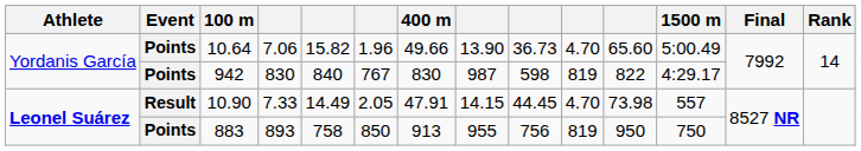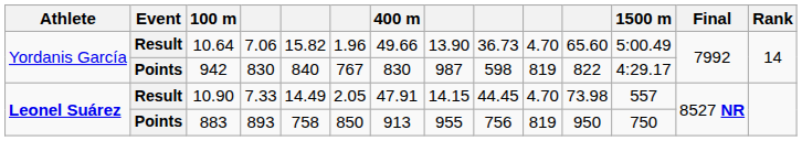10.64 | Event: Points -> Result
